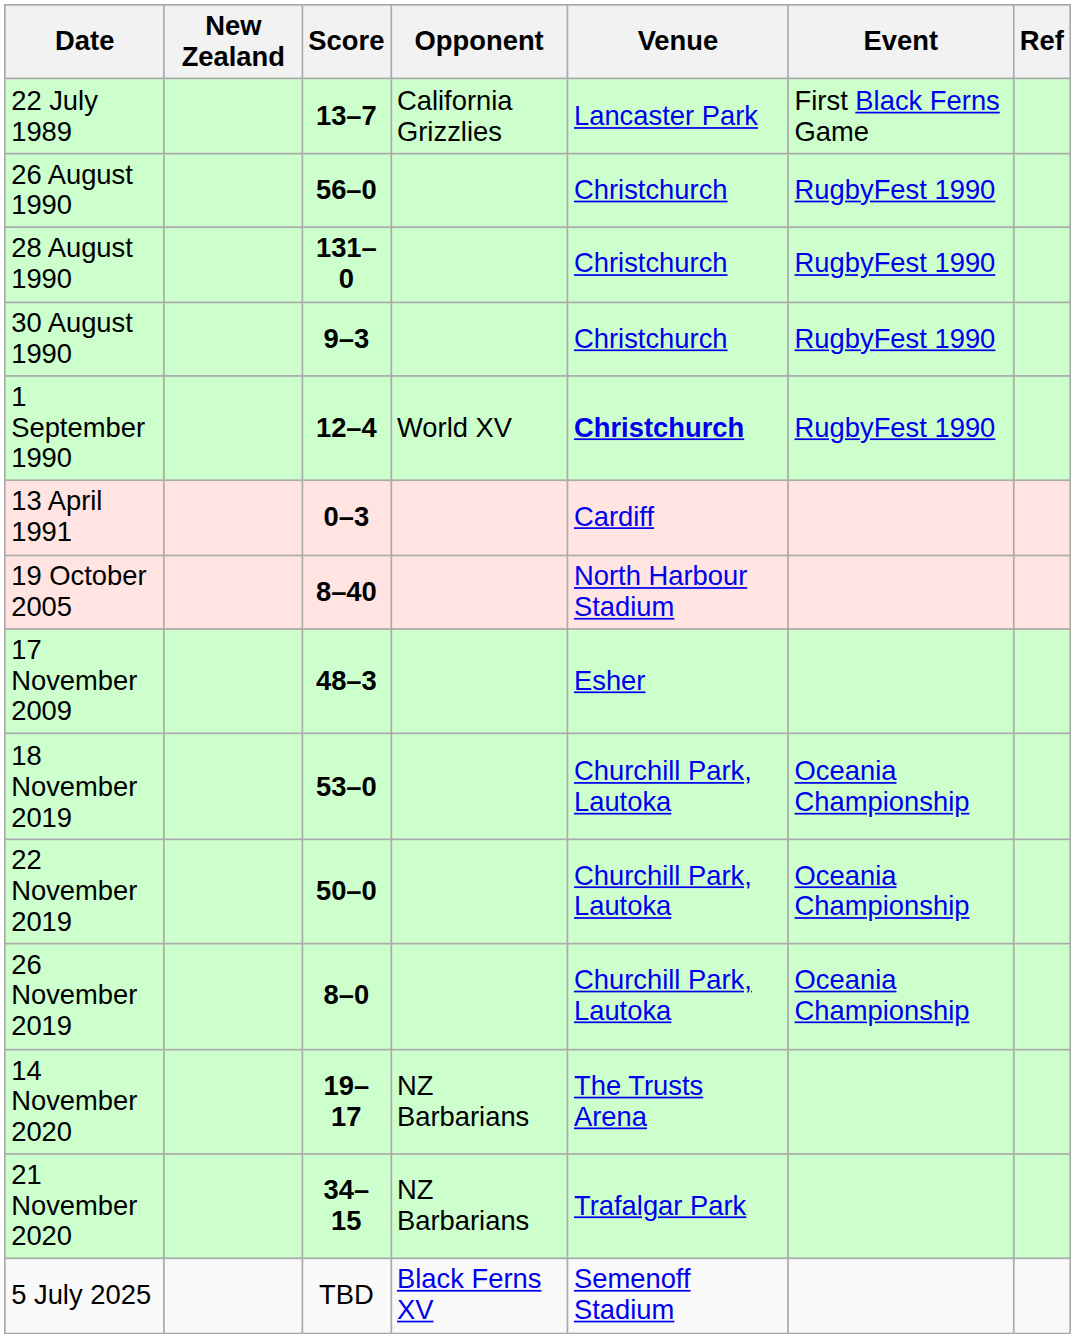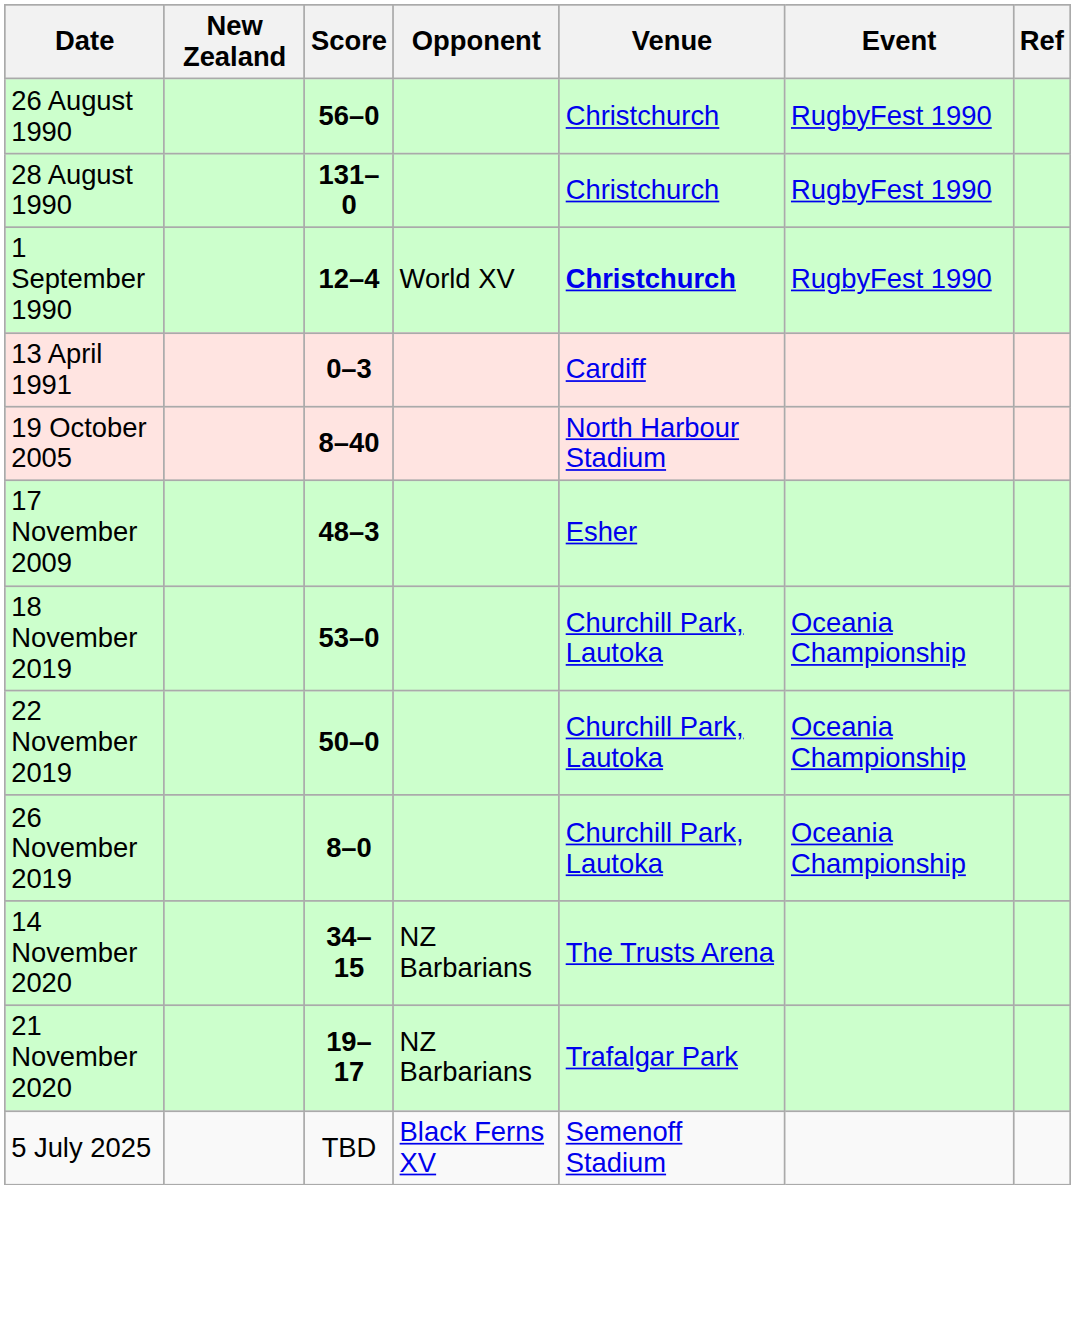- row: 22 July 1989 | 13–7 | California Grizzlies | Lancaster Park | First Black Ferns Game
- row: 30 August 1990 | 9–3 | Christchurch | RugbyFest 1990
14 November 2020 | Score: 19–17 -> 34–15
21 November 2020 | Score: 34–15 -> 19–17
